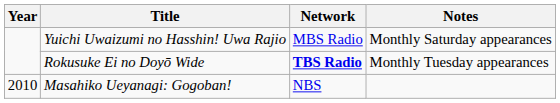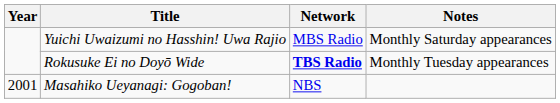Masahiko Ueyanagi: Gogoban! | Year: 2010 -> 2001
